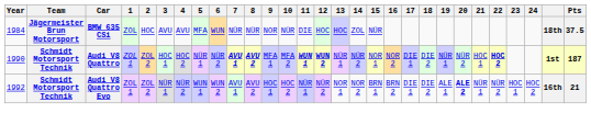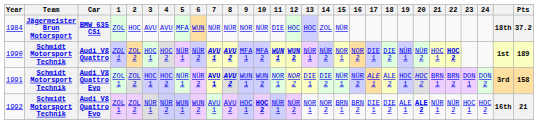1984 | Pts: 37.5 -> 37.2
1990 | Pts: 187 -> 189
+ row: 1991 | Schmidt Motorsport Technik | Audi V8 Quattro Evo | ZOL 1 | ZOL 2 | HOC 1 | HOC 2 | NÜR 1 | NÜR 2 | AVU 1 | AVU 2 | WUN 1 | WUN 2 | NOR 1 | NOR 2 | DIE 1 | DIE 2 | NÜR 1 | NÜR 2 | ALE 1 | ALE 2 | HOC 1 | HOC 2 | BRN 1 | BRN 2 | DON 1 | DON 2 | 3rd | 158
1992 | 10: normal -> bold
